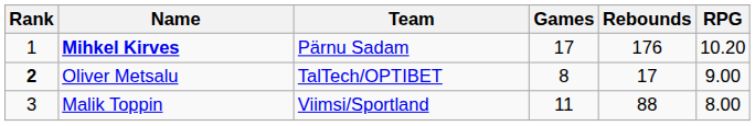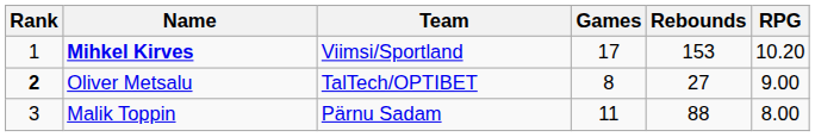Mihkel Kirves | Team: Pärnu Sadam -> Viimsi/Sportland
Mihkel Kirves | Rebounds: 176 -> 153
Oliver Metsalu | Rebounds: 17 -> 27
Malik Toppin | Team: Viimsi/Sportland -> Pärnu Sadam
